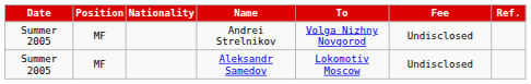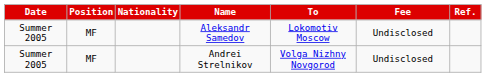rows swapped: Aleksandr Samedov <-> Andrei Strelnikov
